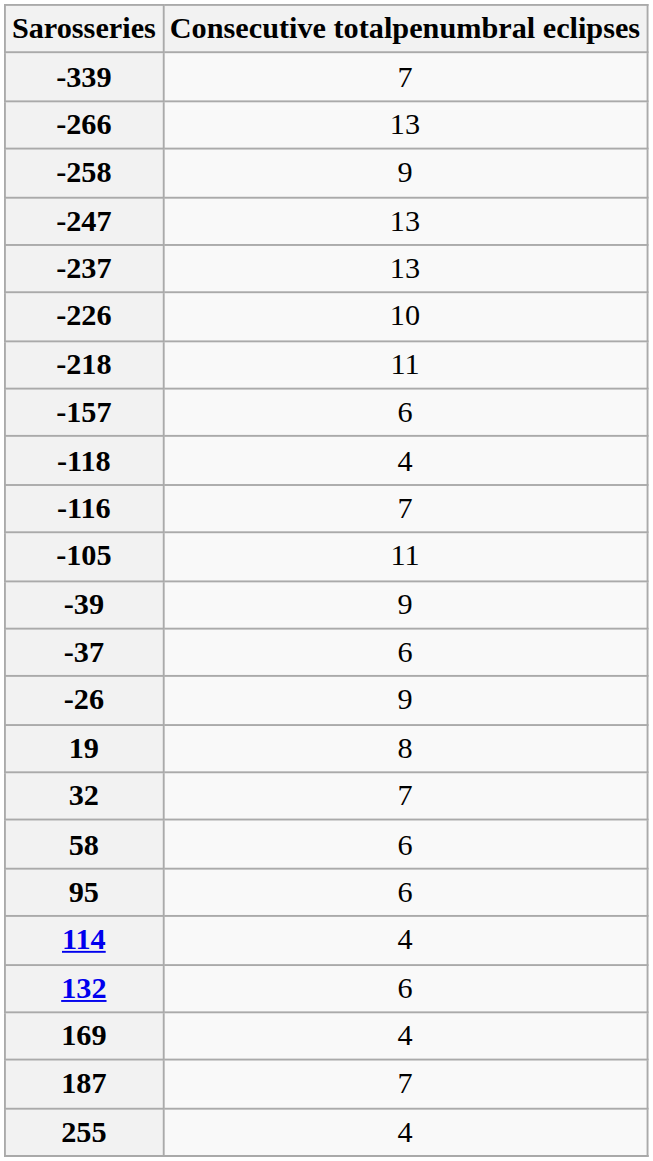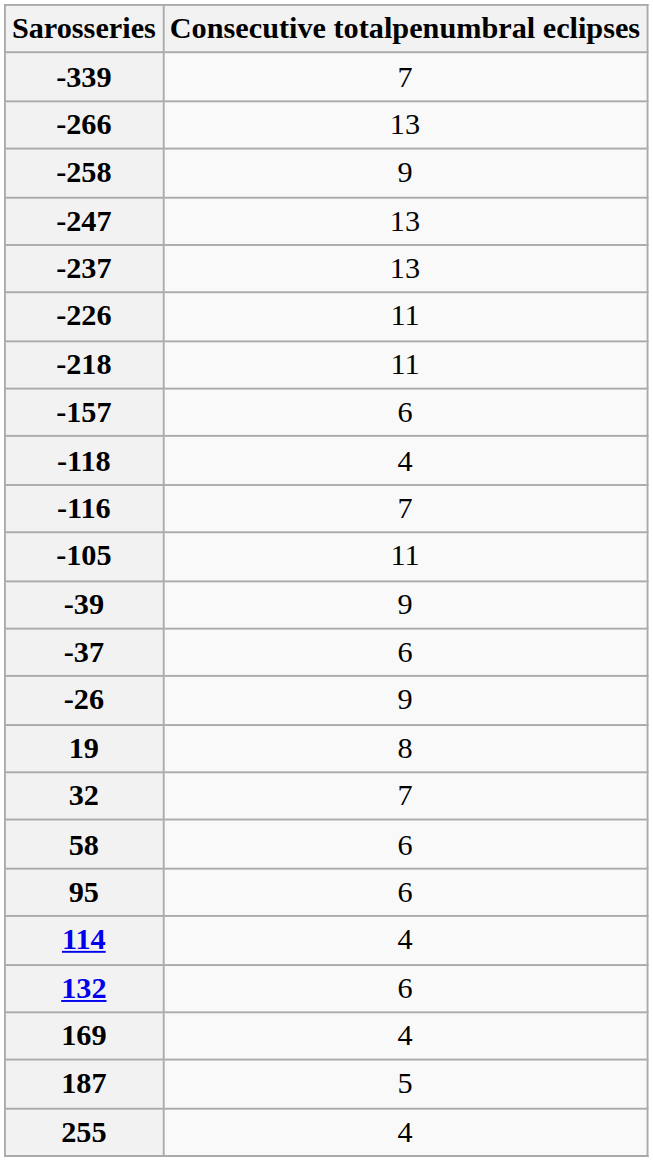-226 | Consecutive totalpenumbral eclipses: 10 -> 11
187 | Consecutive totalpenumbral eclipses: 7 -> 5
